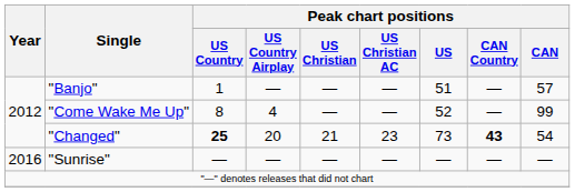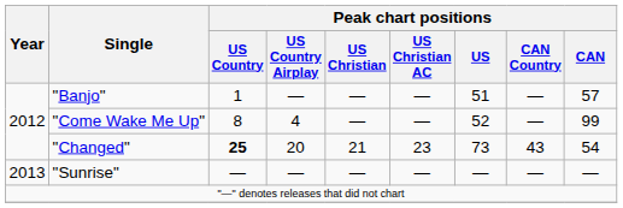"Changed" | Peak chart positions / CAN Country: bold -> normal
"Sunrise" | Year: 2016 -> 2013
